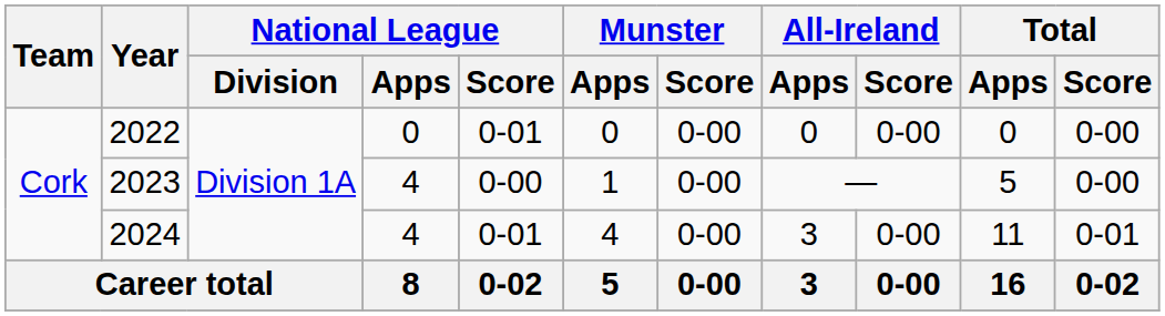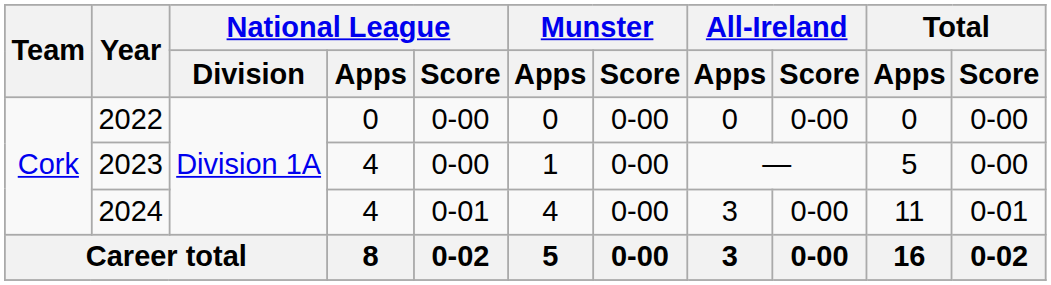2022 | National League / Score: 0-01 -> 0-00
